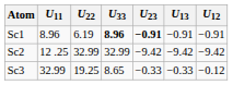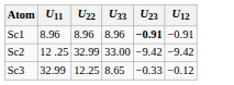- column: U13 | −0.91 | −9.42 | −0.33
Sc1 | U22: 6.19 -> 8.96
Sc1 | U33: bold -> normal
Sc2 | U33: 32.99 -> 33.00
Sc3 | U22: 19.25 -> 12.25
